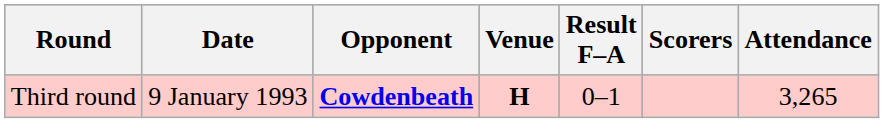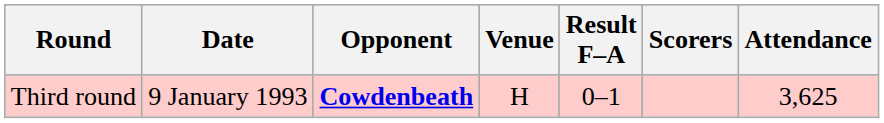Third round | Venue: bold -> normal
Third round | Attendance: 3,265 -> 3,625
